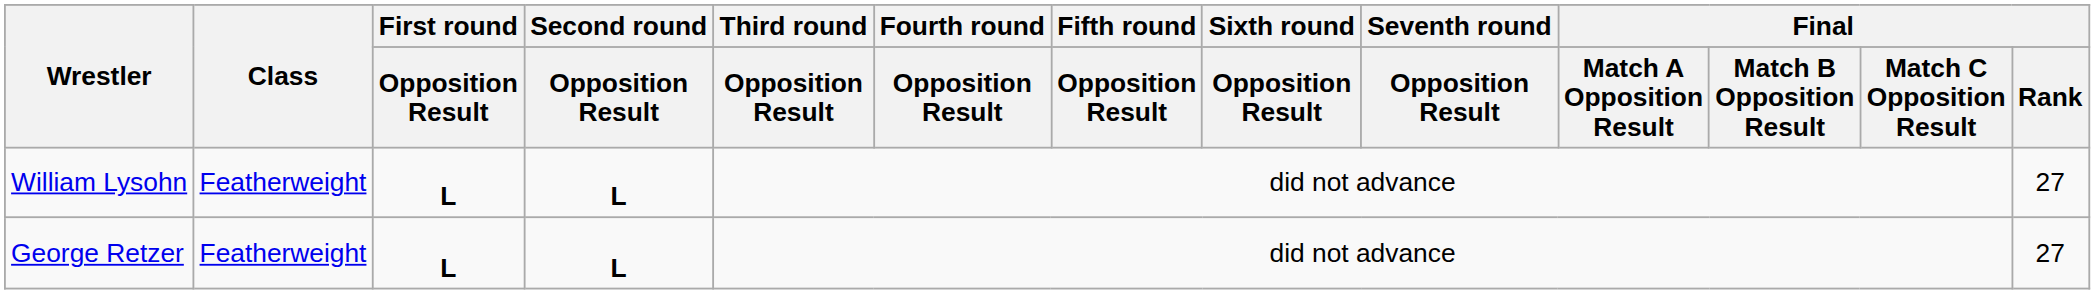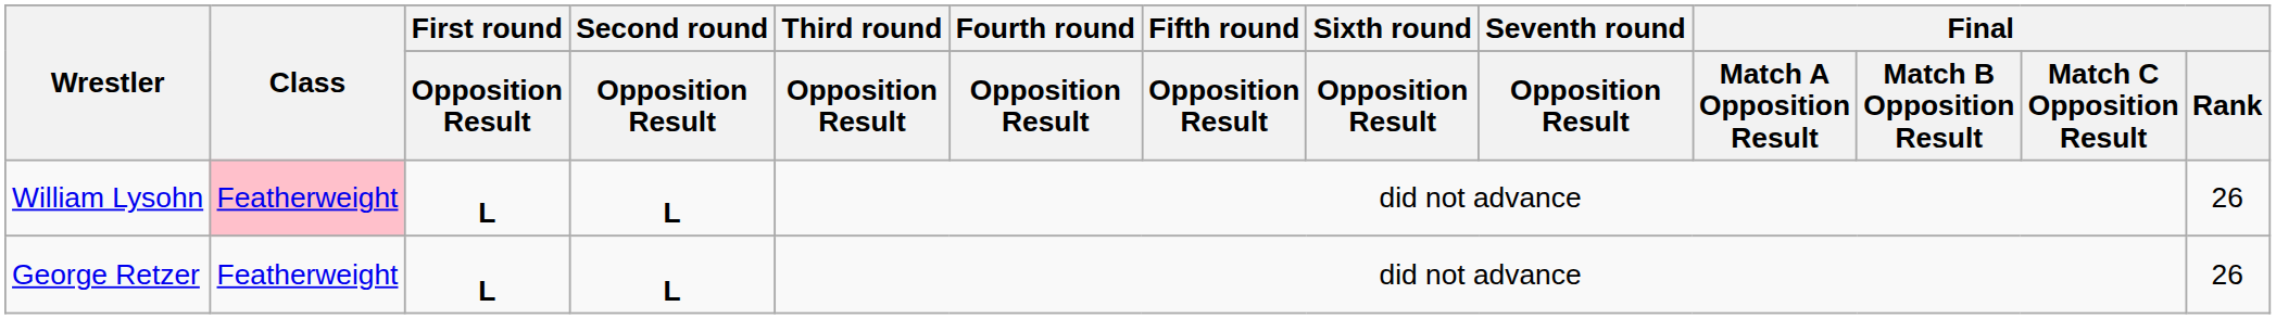William Lysohn | Class: no background -> pink background
William Lysohn | Final / Rank: 27 -> 26
George Retzer | Final / Rank: 27 -> 26
